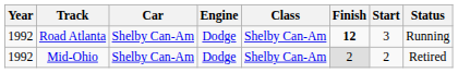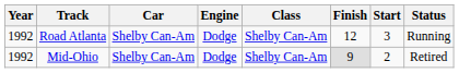Road Atlanta | Finish: bold -> normal
Mid-Ohio | Finish: 2 -> 9
